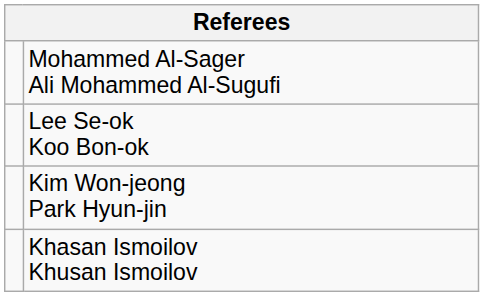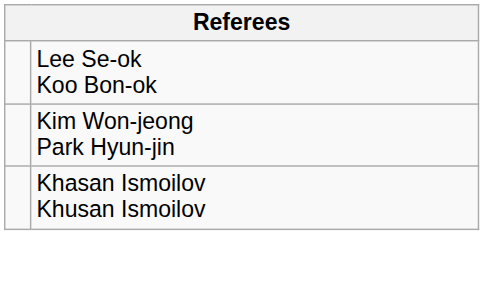- row: Mohammed Al-Sager Ali Mohammed Al-Sugufi
